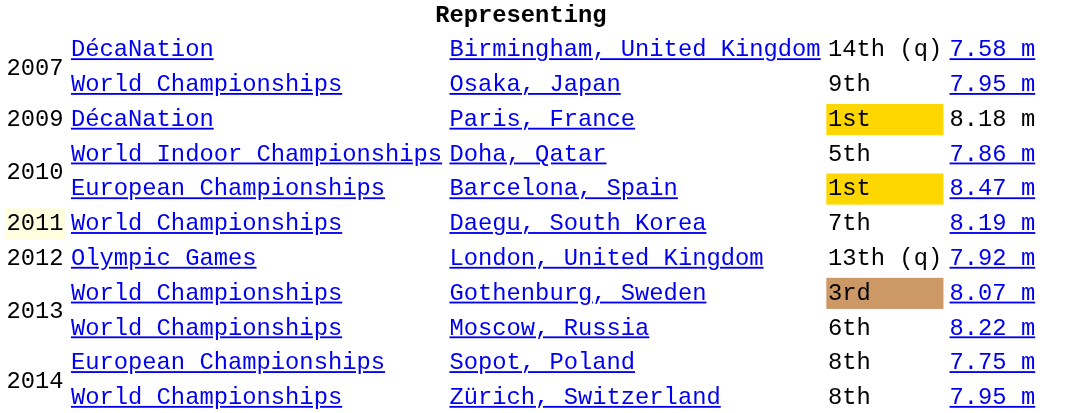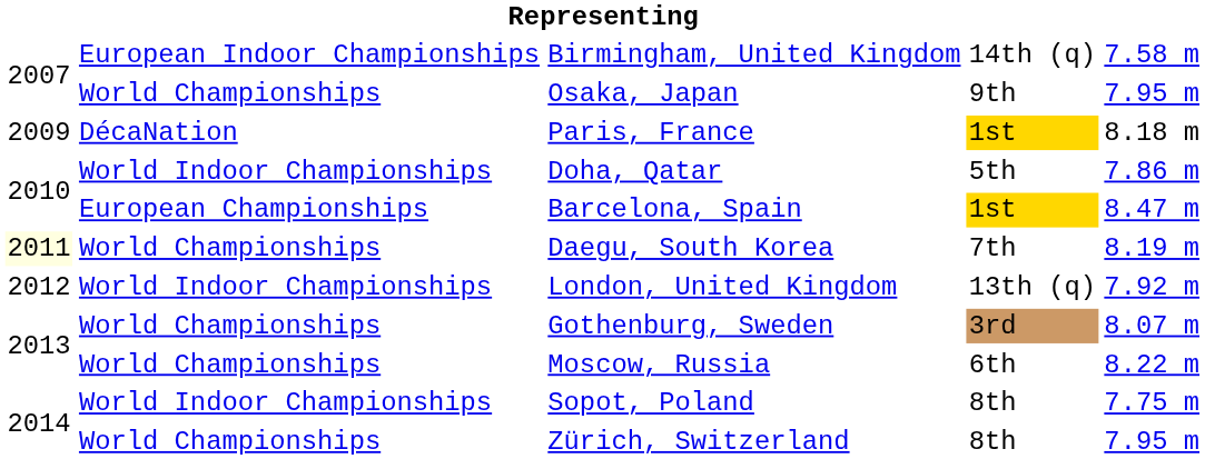Birmingham, United Kingdom | column 2: DécaNation -> European Indoor Championships
London, United Kingdom | column 2: Olympic Games -> World Indoor Championships
Sopot, Poland | column 2: European Championships -> World Indoor Championships
